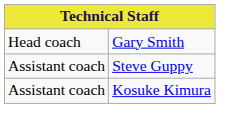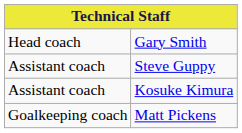+ row: Goalkeeping coach | Matt Pickens
